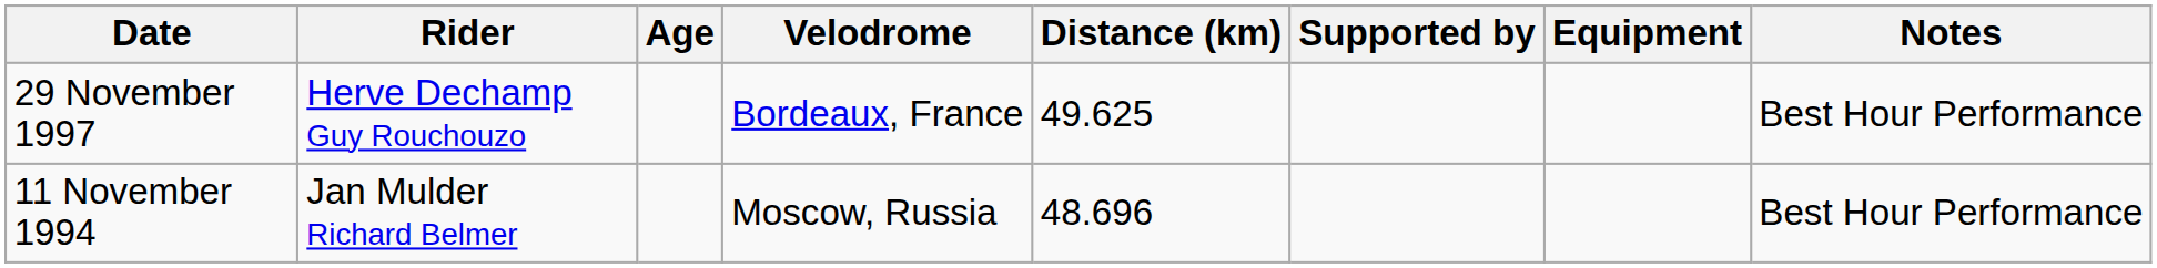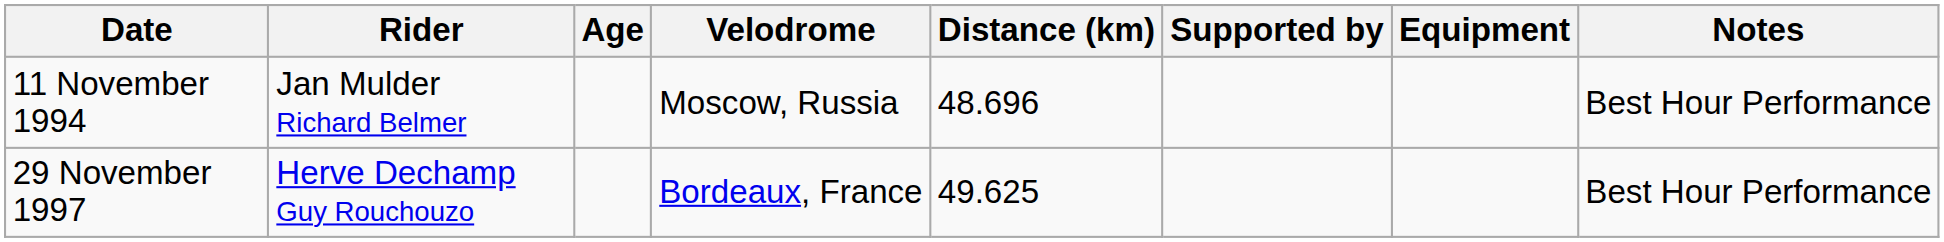rows swapped: 11 November 1994 <-> 29 November 1997
